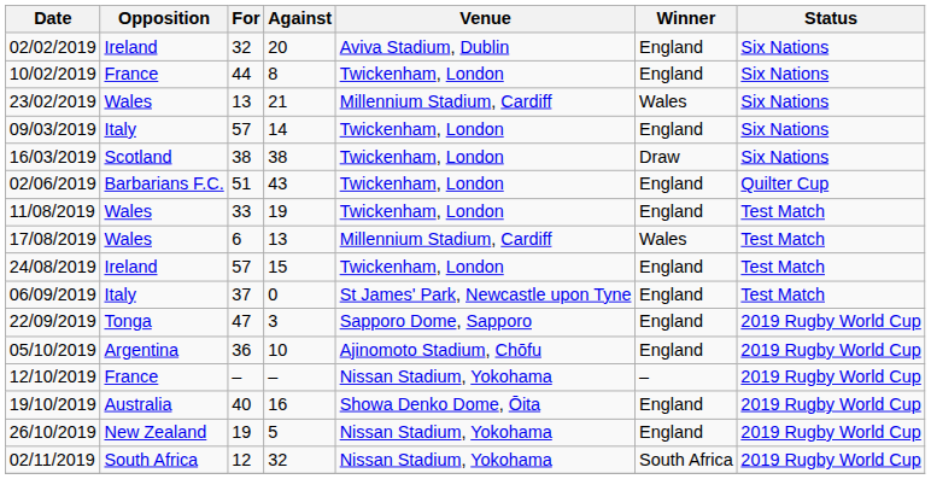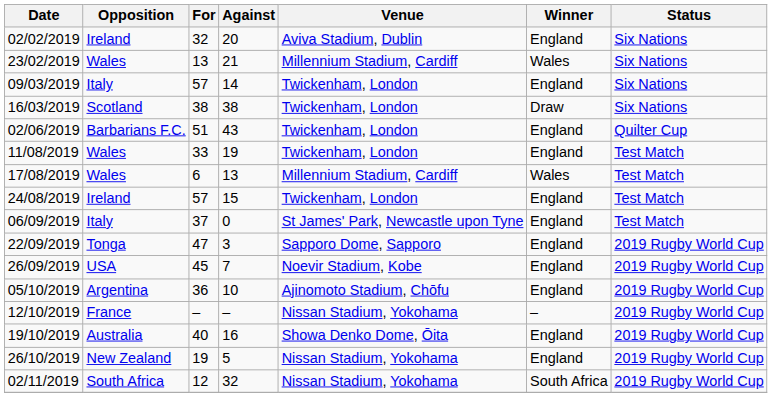- row: 10/02/2019 | France | 44 | 8 | Twickenham, London | England | Six Nations
+ row: 26/09/2019 | USA | 45 | 7 | Noevir Stadium, Kobe | England | 2019 Rugby World Cup
